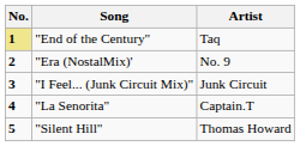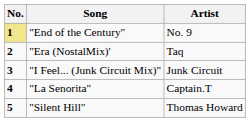"End of the Century" | Artist: Taq -> No. 9
"Era (NostalMix)' | Artist: No. 9 -> Taq
